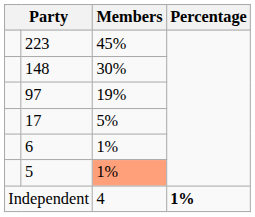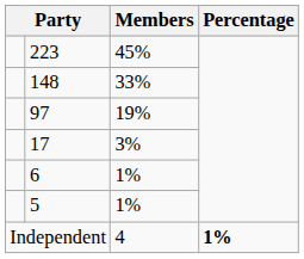148 | Members: 30% -> 33%
17 | Members: 5% -> 3%
5 | Members: lightsalmon background -> no background
